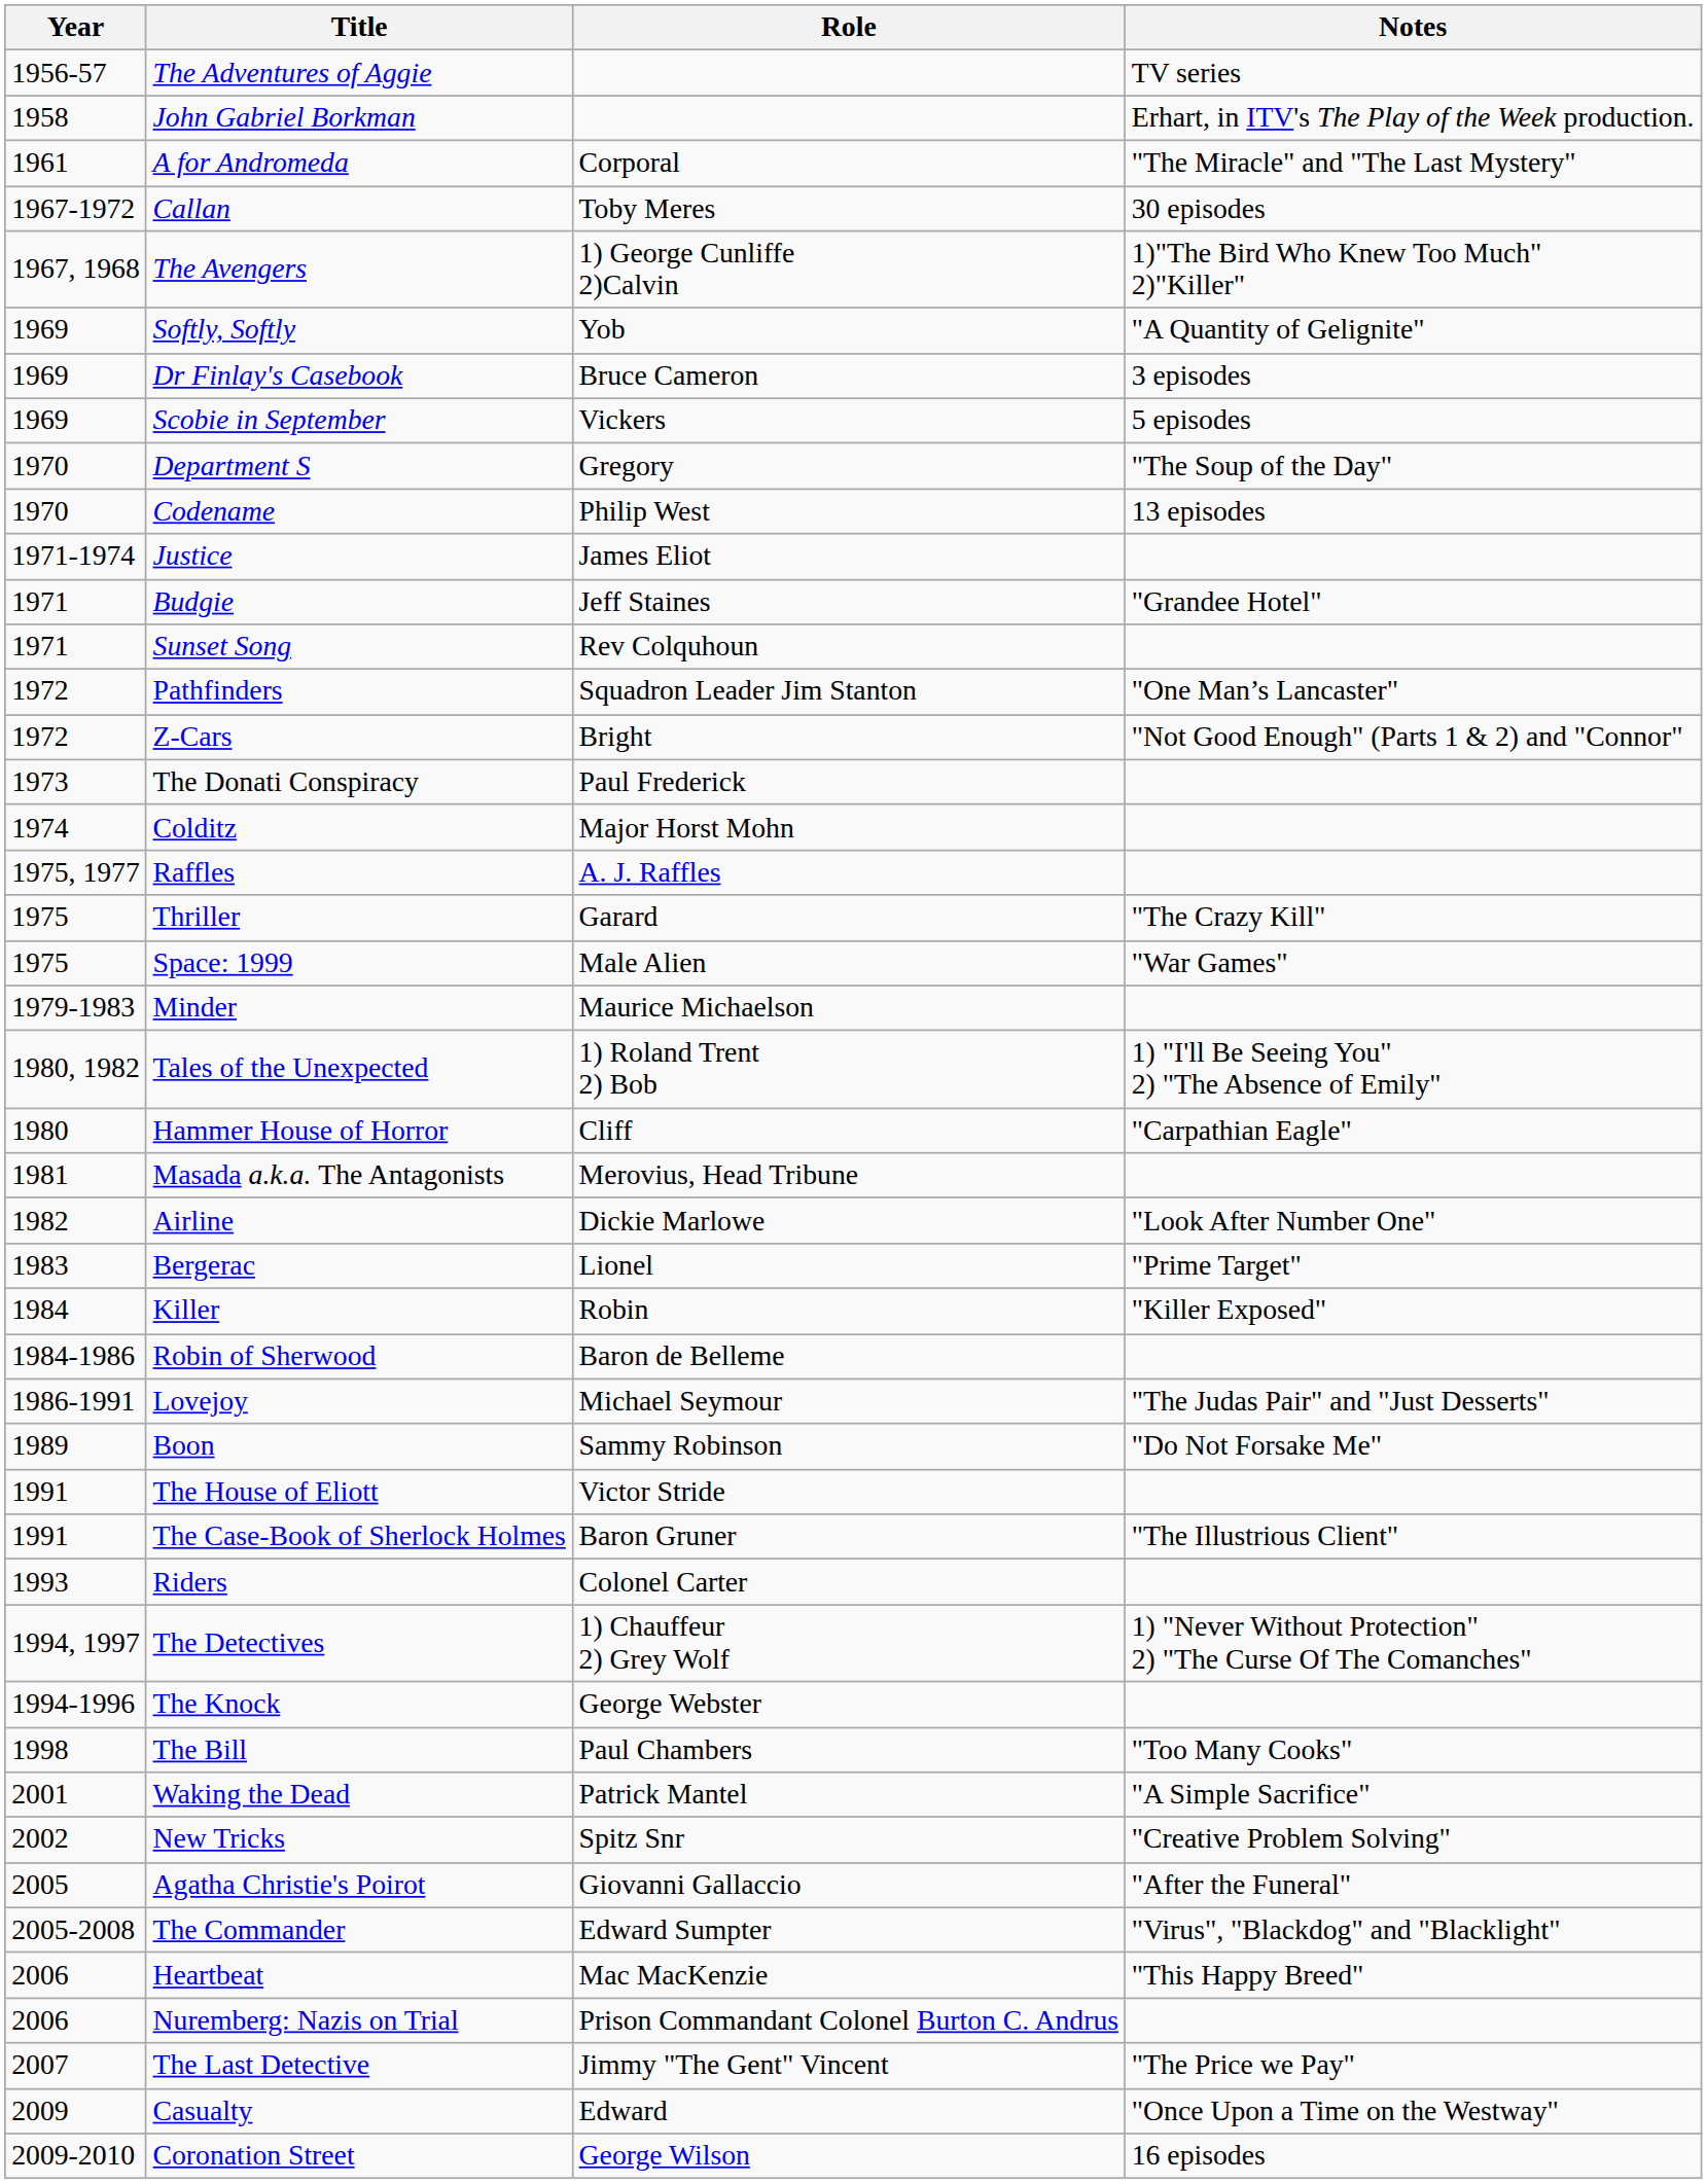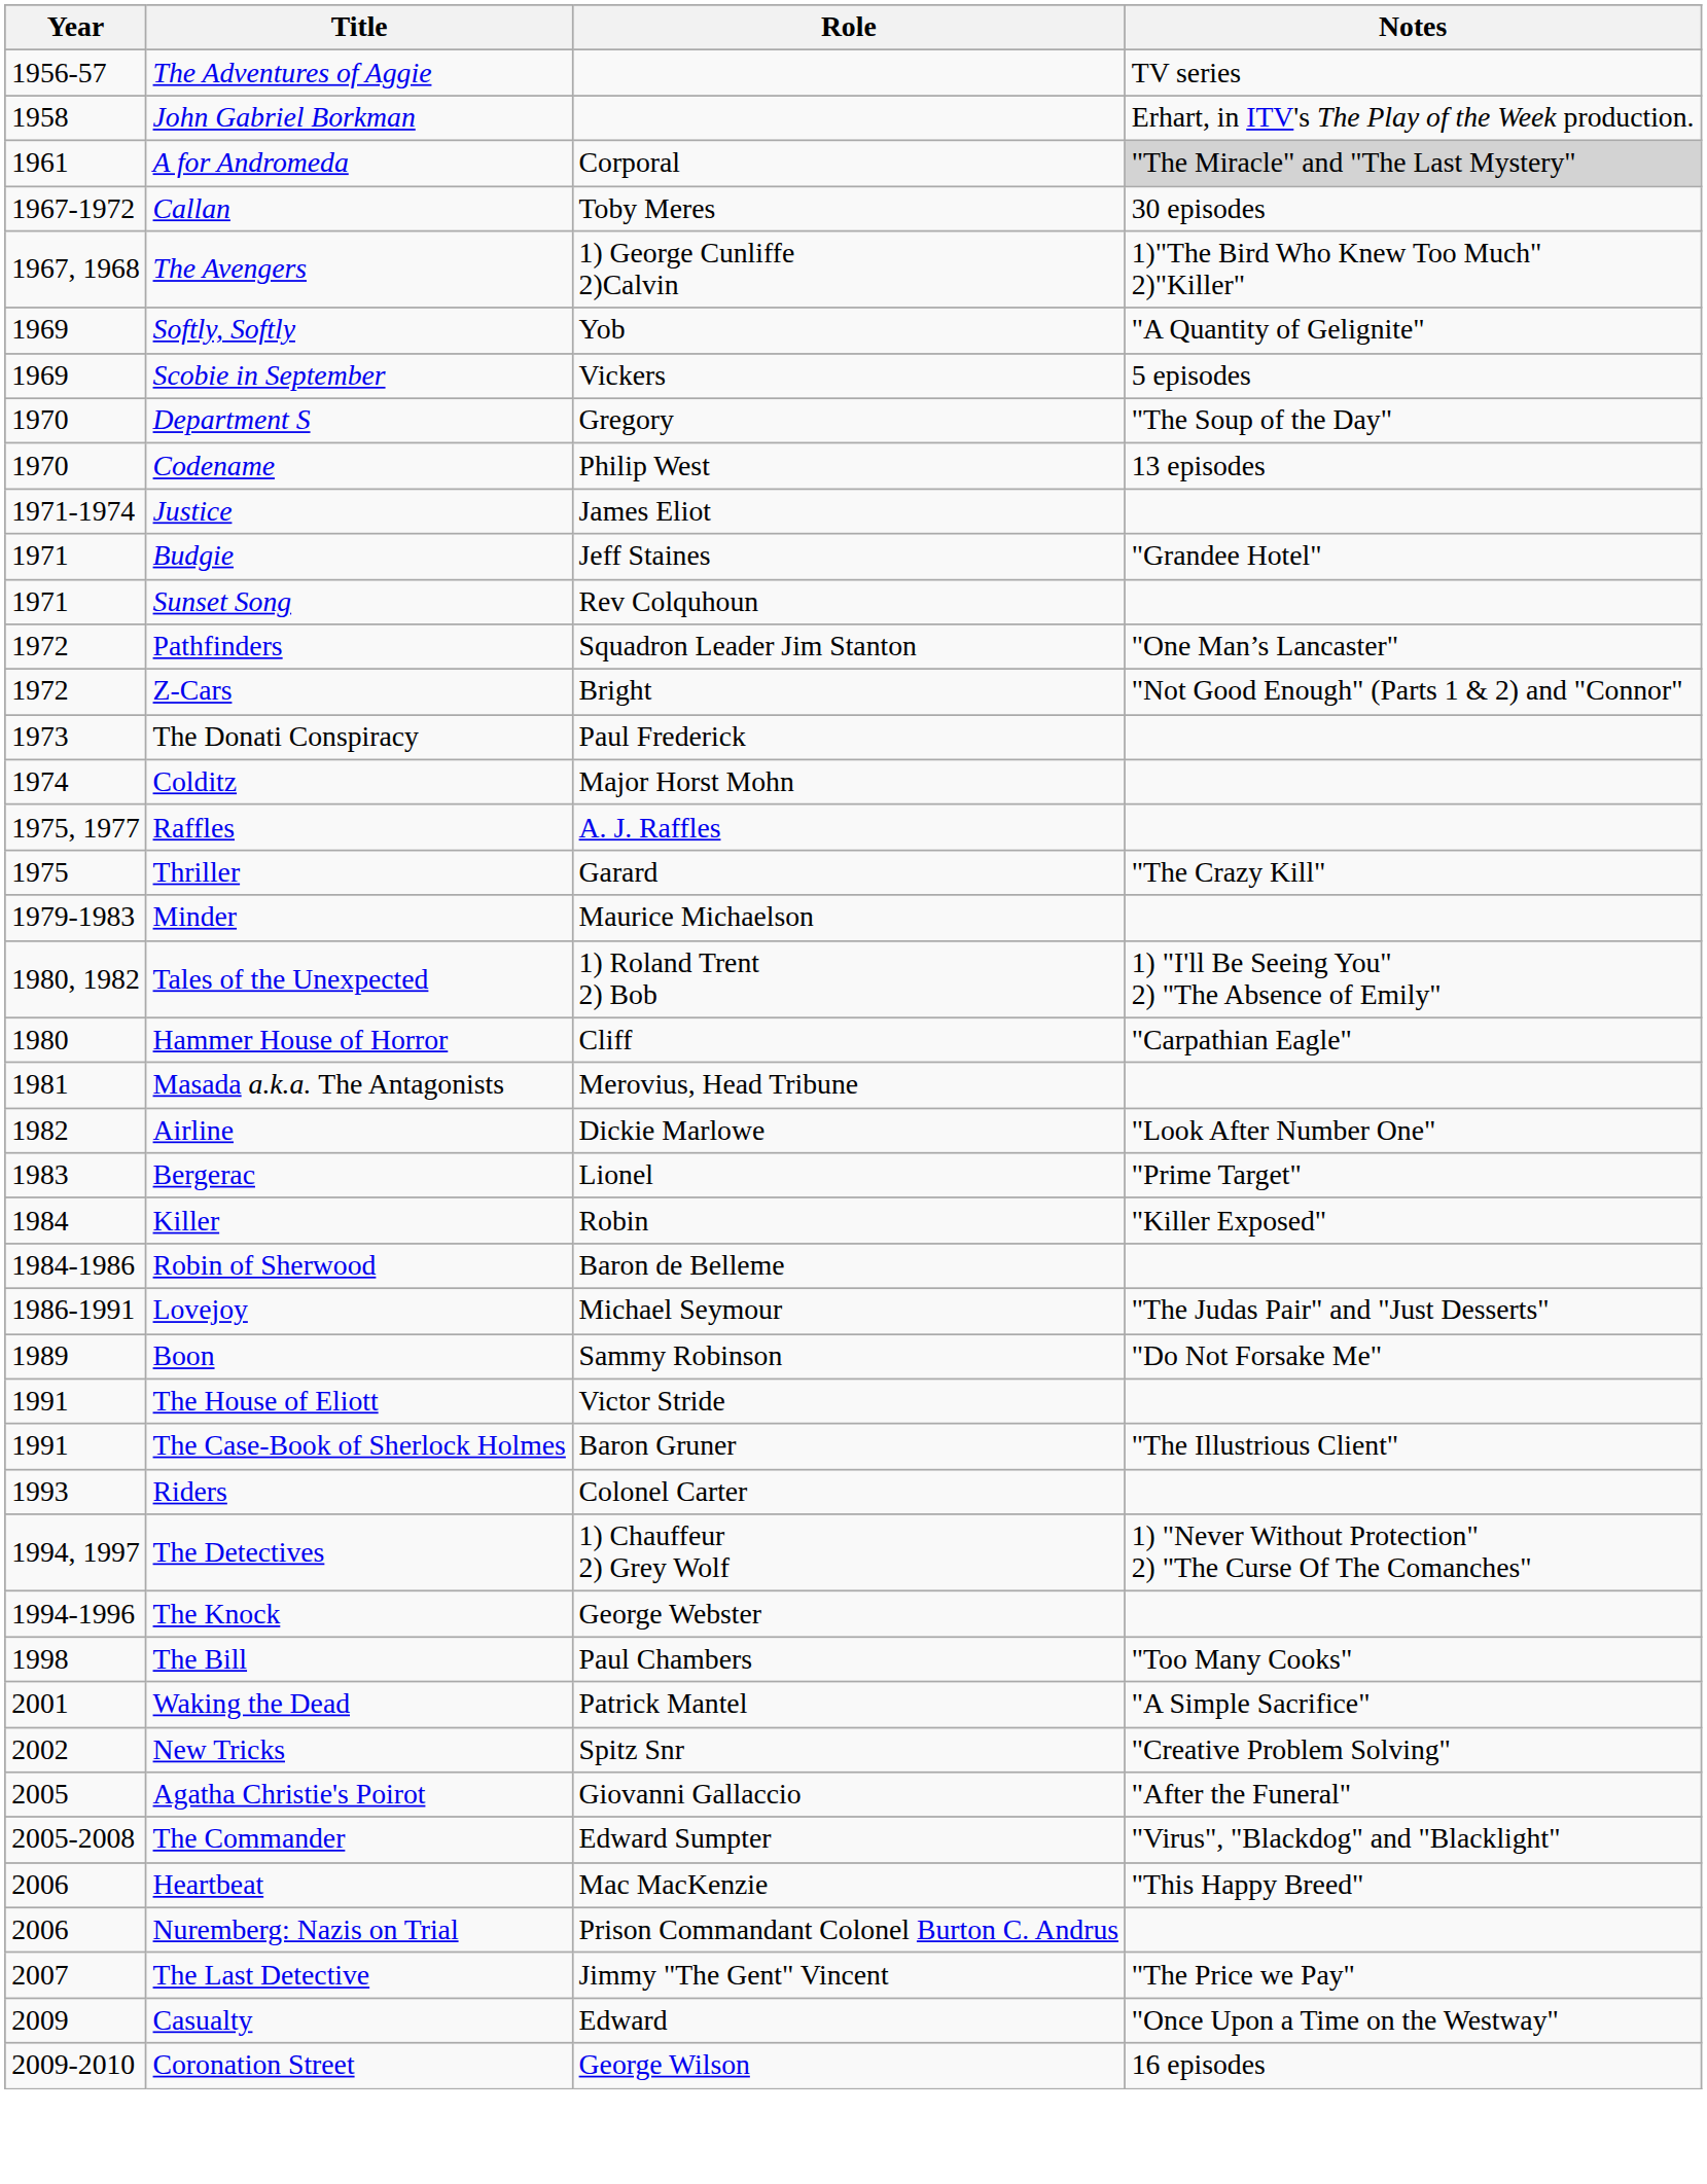A for Andromeda | Notes: no background -> lightgrey background
- row: 1969 | Dr Finlay's Casebook | Bruce Cameron | 3 episodes
- row: 1975 | Space: 1999 | Male Alien | "War Games"
